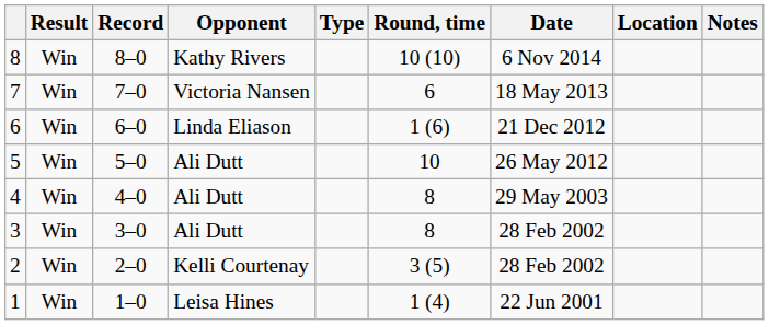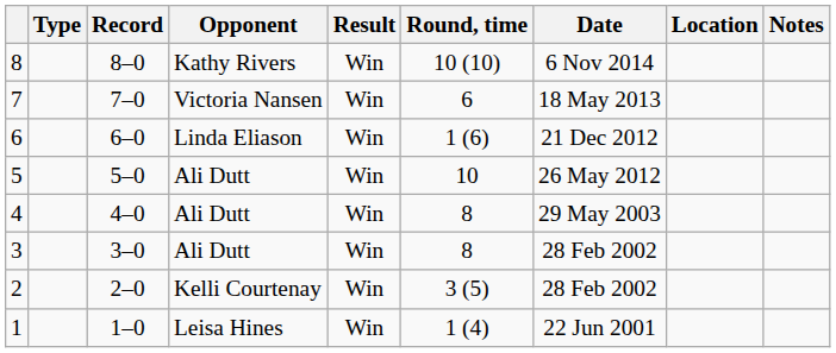columns swapped: Result <-> Type
